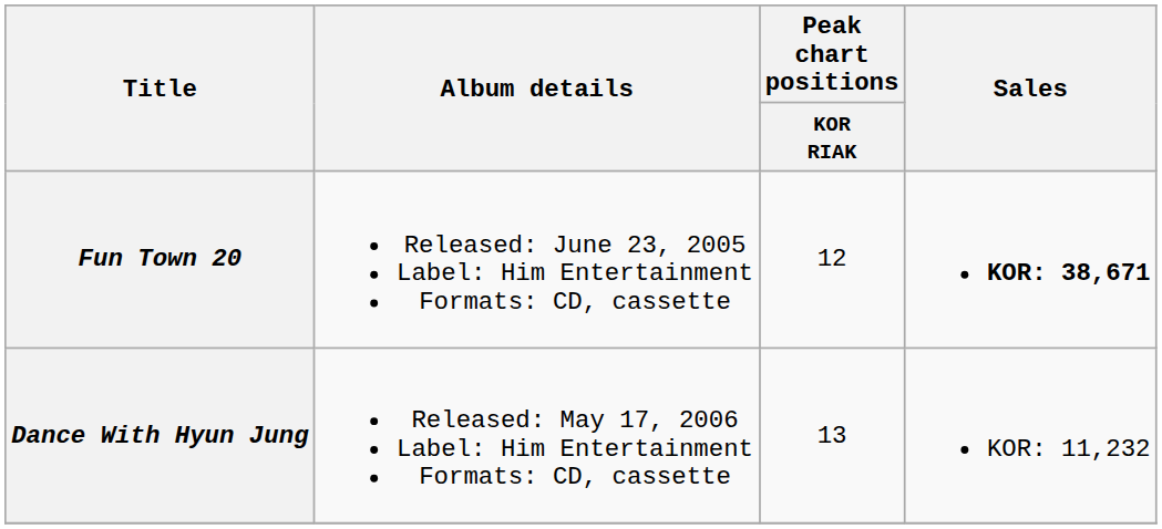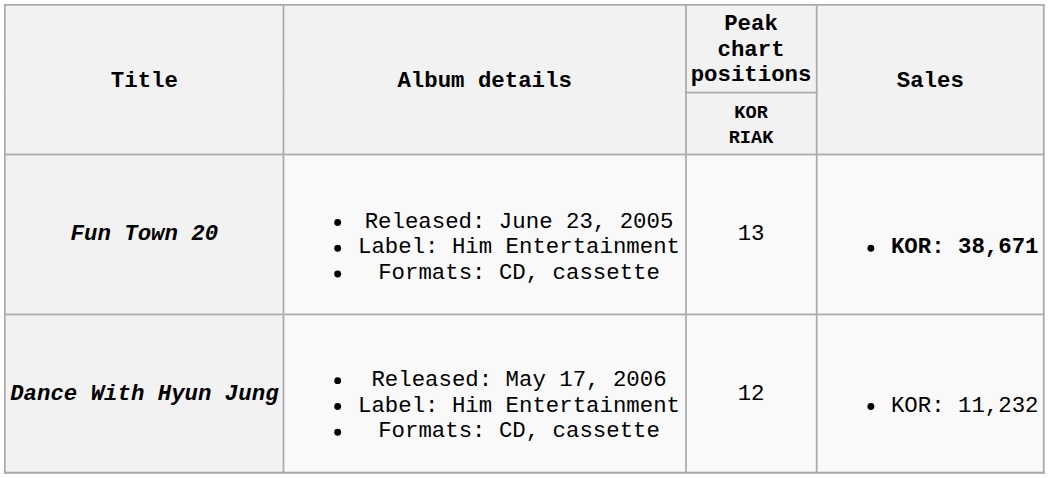Fun Town 20 | Peak chart positions / KOR RIAK: 12 -> 13
Dance With Hyun Jung | Peak chart positions / KOR RIAK: 13 -> 12
